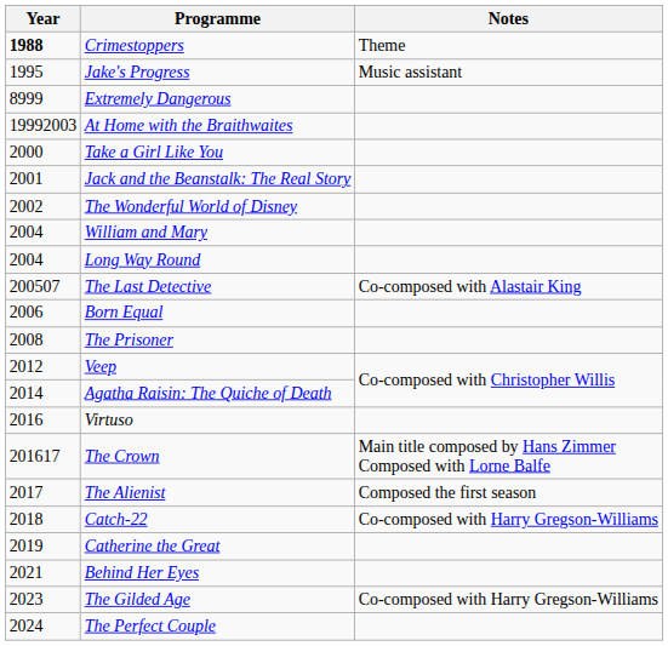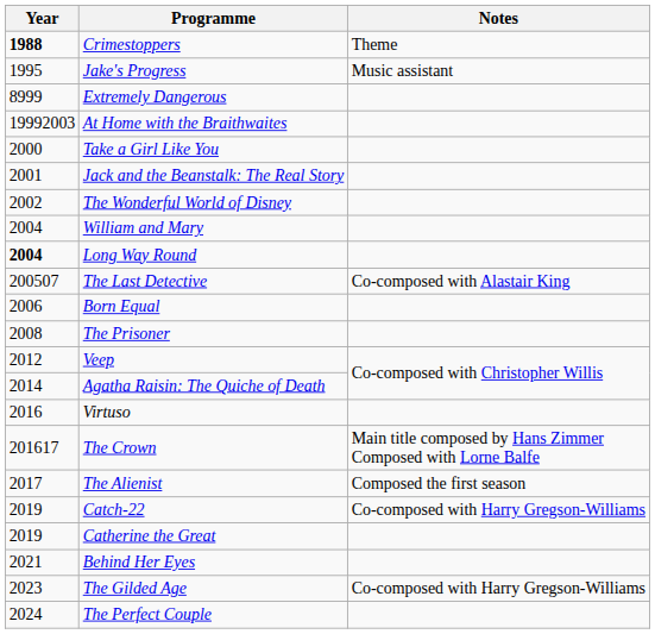Long Way Round | Year: normal -> bold
Catch-22 | Year: 2018 -> 2019
